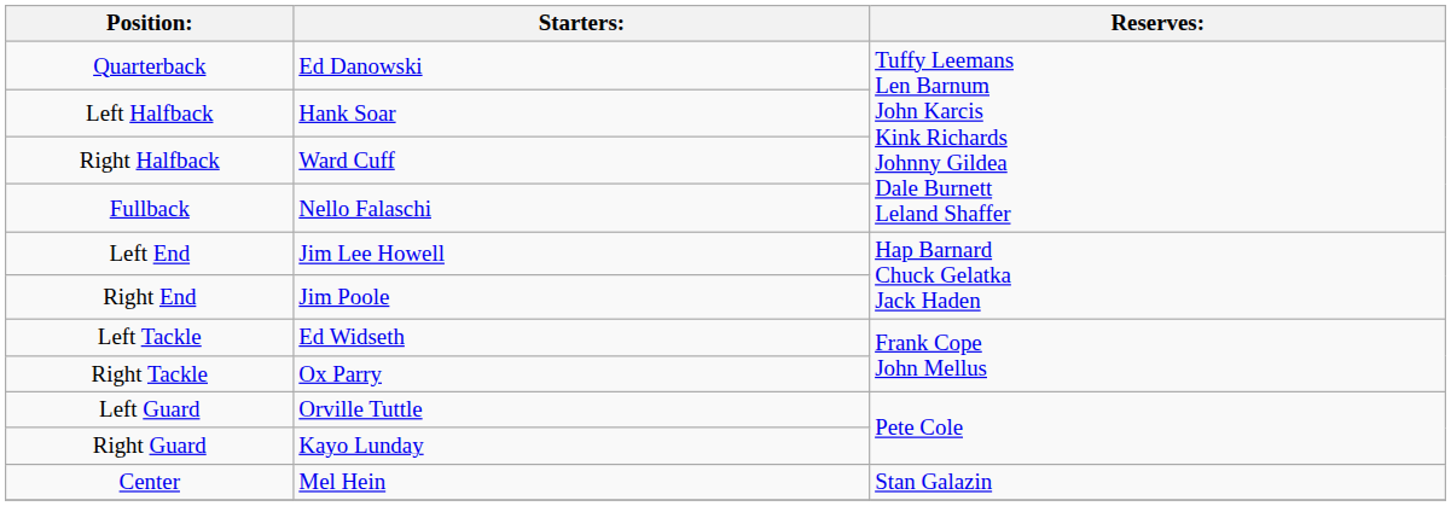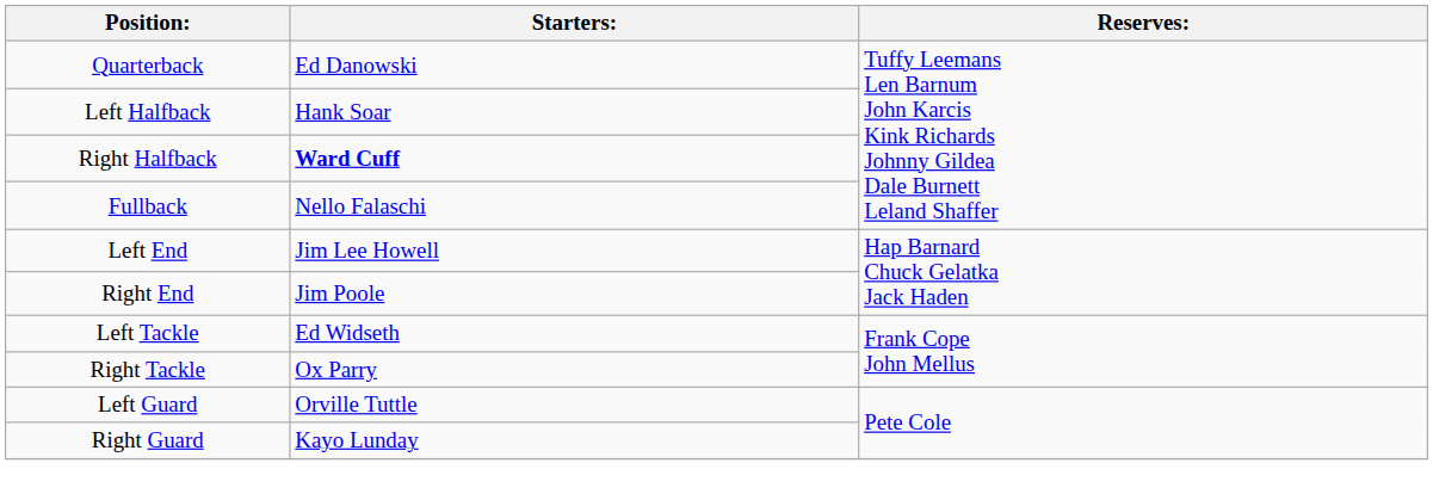Right Halfback | Starters:: normal -> bold
- row: Center | Mel Hein | Stan Galazin
